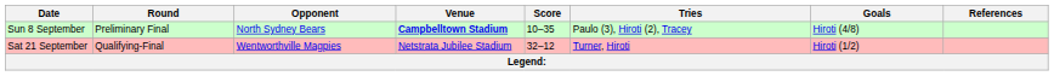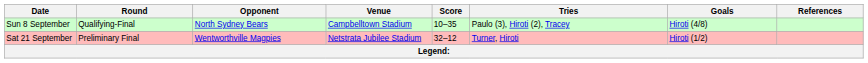Sun 8 September | Round: Preliminary Final -> Qualifying-Final
Sun 8 September | Venue: bold -> normal
Sat 21 September | Round: Qualifying-Final -> Preliminary Final
